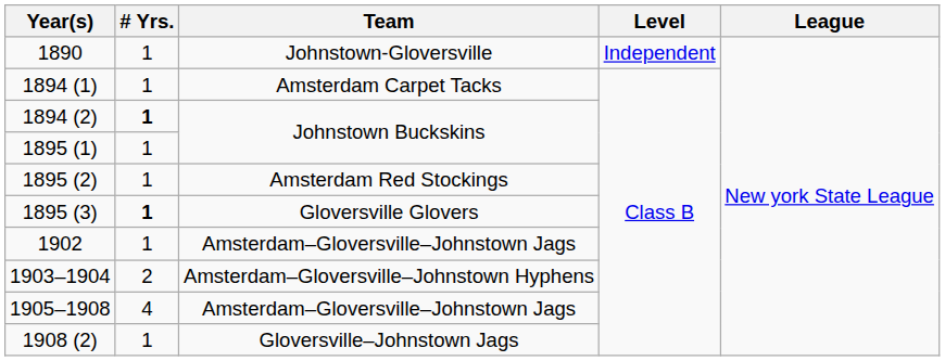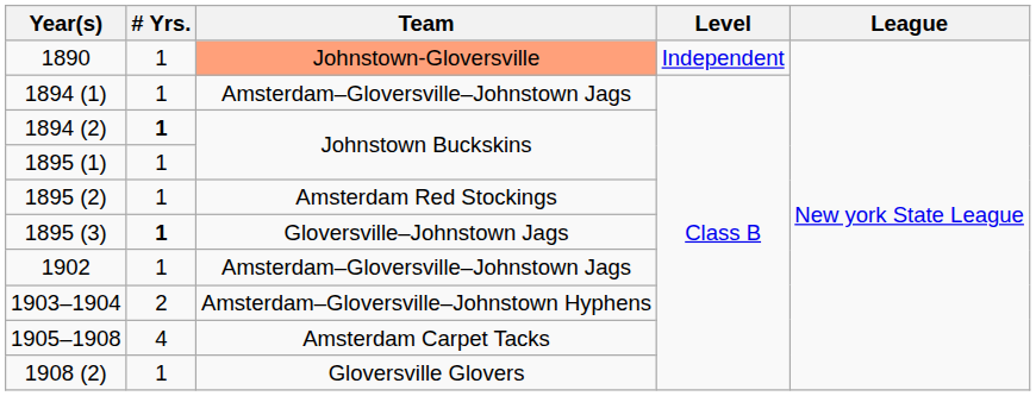1890 | Team: no background -> lightsalmon background
1894 (1) | Team: Amsterdam Carpet Tacks -> Amsterdam–Gloversville–Johnstown Jags
1895 (3) | Team: Gloversville Glovers -> Gloversville–Johnstown Jags
1905–1908 | Team: Amsterdam–Gloversville–Johnstown Jags -> Amsterdam Carpet Tacks
1908 (2) | Team: Gloversville–Johnstown Jags -> Gloversville Glovers
